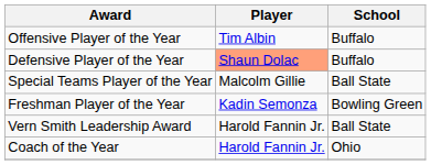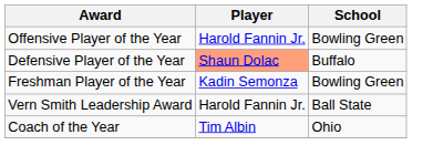Offensive Player of the Year | Player: Tim Albin -> Harold Fannin Jr.
Offensive Player of the Year | School: Buffalo -> Bowling Green
- row: Special Teams Player of the Year | Malcolm Gillie | Ball State
Coach of the Year | Player: Harold Fannin Jr. -> Tim Albin
